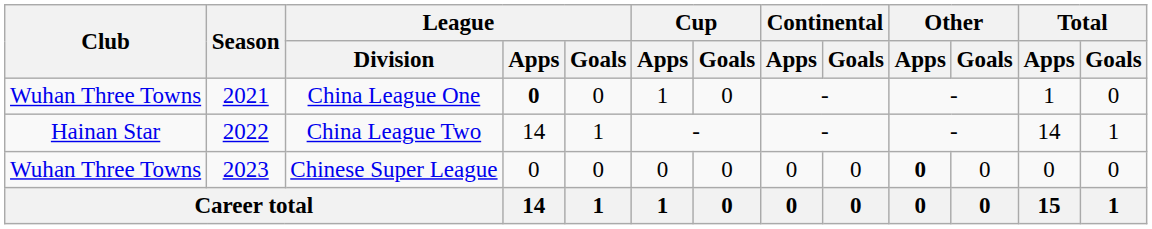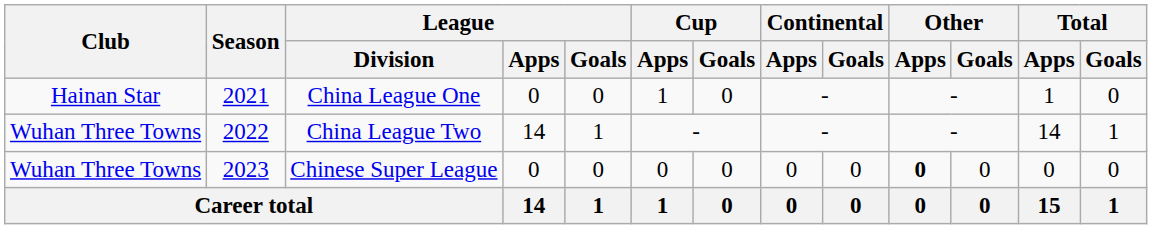China League One | Club: Wuhan Three Towns -> Hainan Star
China League One | League / Apps: bold -> normal
China League Two | Club: Hainan Star -> Wuhan Three Towns
